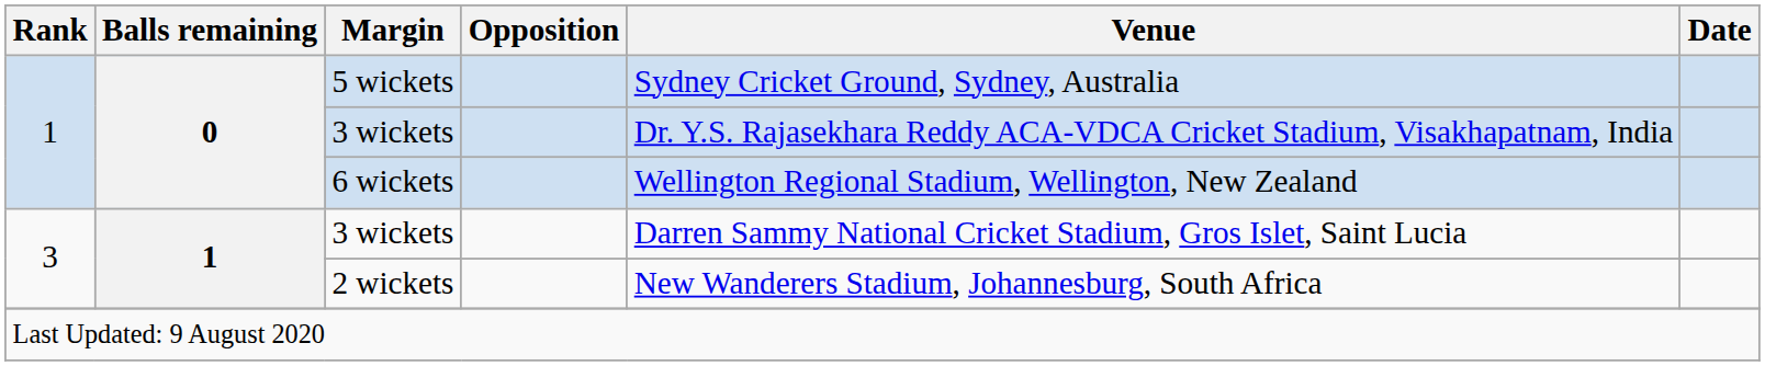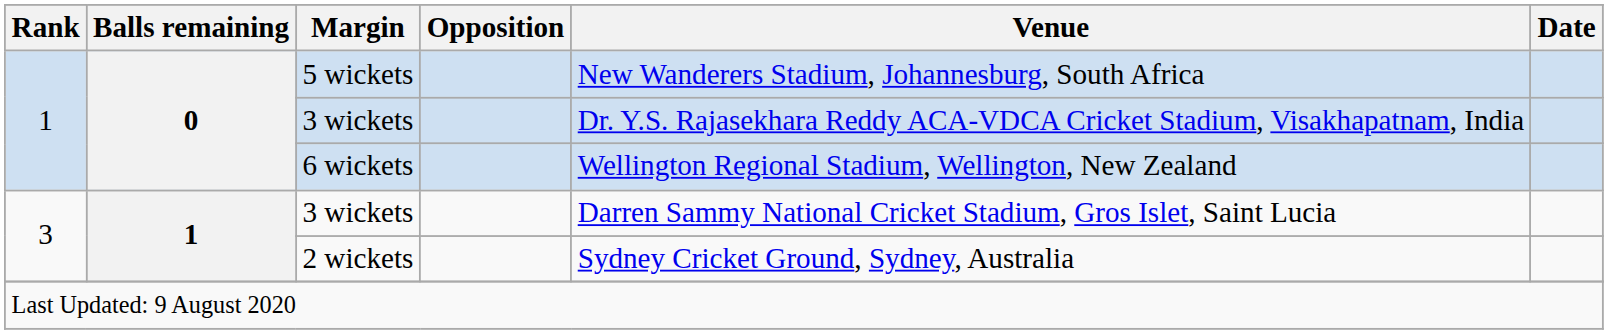5 wickets | Venue: Sydney Cricket Ground, Sydney, Australia -> New Wanderers Stadium, Johannesburg, South Africa
2 wickets | Venue: New Wanderers Stadium, Johannesburg, South Africa -> Sydney Cricket Ground, Sydney, Australia
